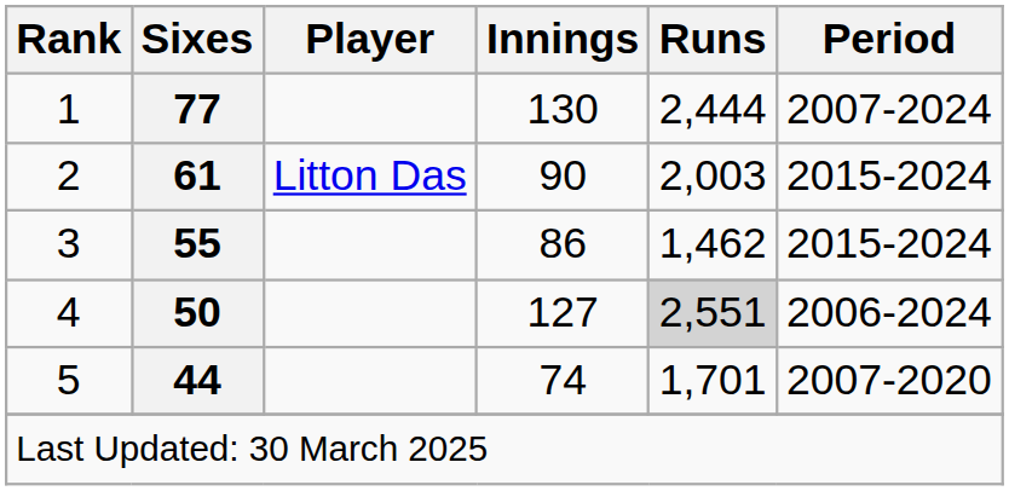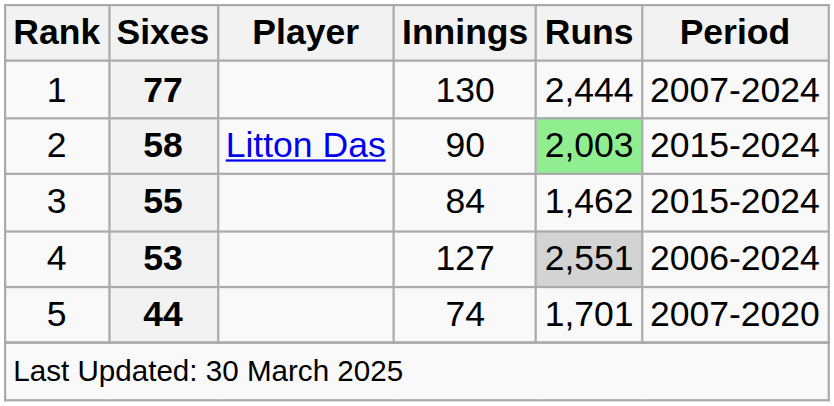2 | Sixes: 61 -> 58
2 | Runs: no background -> lightgreen background
3 | Innings: 86 -> 84
4 | Sixes: 50 -> 53
